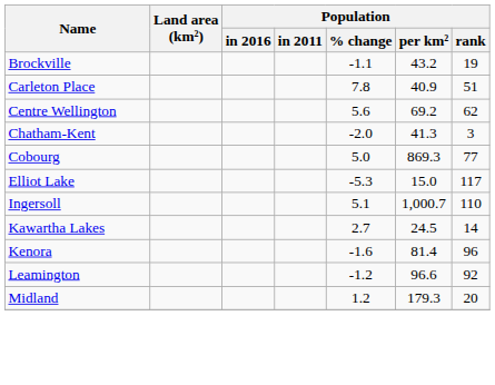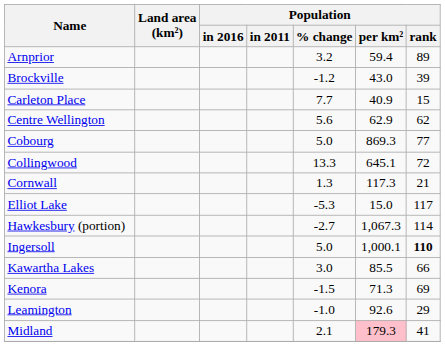+ row: Arnprior | 3.2 | 59.4 | 89
Brockville | Population / % change: -1.1 -> -1.2
Brockville | Population / per km²: 43.2 -> 43.0
Brockville | Population / rank: 19 -> 39
Carleton Place | Population / % change: 7.8 -> 7.7
Carleton Place | Population / rank: 51 -> 15
Centre Wellington | Population / per km²: 69.2 -> 62.9
- row: Chatham-Kent | -2.0 | 41.3 | 3
+ row: Collingwood | 13.3 | 645.1 | 72
+ row: Cornwall | 1.3 | 117.3 | 21
+ row: Hawkesbury (portion) | -2.7 | 1,067.3 | 114
Ingersoll | Population / % change: 5.1 -> 5.0
Ingersoll | Population / per km²: 1,000.7 -> 1,000.1
Ingersoll | Population / rank: normal -> bold
Kawartha Lakes | Population / % change: 2.7 -> 3.0
Kawartha Lakes | Population / per km²: 24.5 -> 85.5
Kawartha Lakes | Population / rank: 14 -> 66
Kenora | Population / % change: -1.6 -> -1.5
Kenora | Population / per km²: 81.4 -> 71.3
Kenora | Population / rank: 96 -> 69
Leamington | Population / % change: -1.2 -> -1.0
Leamington | Population / per km²: 96.6 -> 92.6
Leamington | Population / rank: 92 -> 29
Midland | Population / % change: 1.2 -> 2.1
Midland | Population / per km²: no background -> pink background
Midland | Population / rank: 20 -> 41
